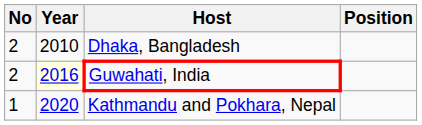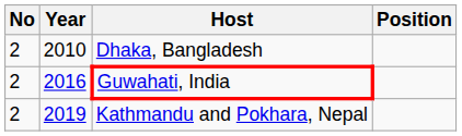Guwahati, India | Year: lightyellow background -> no background
Kathmandu and Pokhara, Nepal | No: 1 -> 2
Kathmandu and Pokhara, Nepal | Year: 2020 -> 2019
